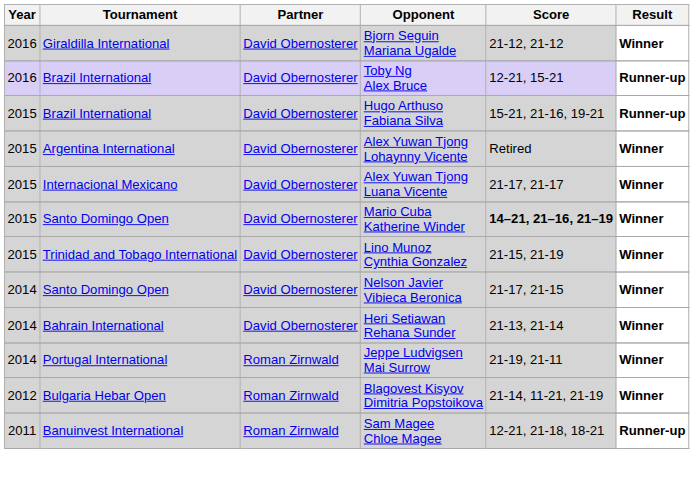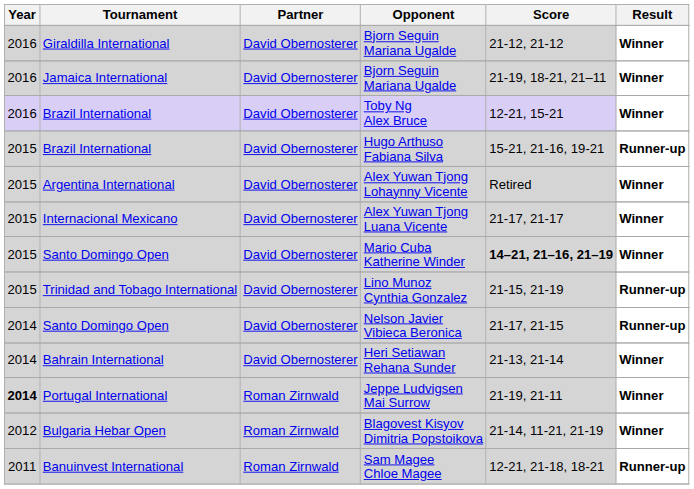+ row: 2016 | Jamaica International | David Obernosterer | Bjorn Seguin Mariana Ugalde | 21-19, 18-21, 21–11 | Winner
Toby Ng Alex Bruce | Result: Runner-up -> Winner
Lino Munoz Cynthia Gonzalez | Result: Winner -> Runner-up
Nelson Javier Vibieca Beronica | Result: Winner -> Runner-up
Jeppe Ludvigsen Mai Surrow | Year: normal -> bold
